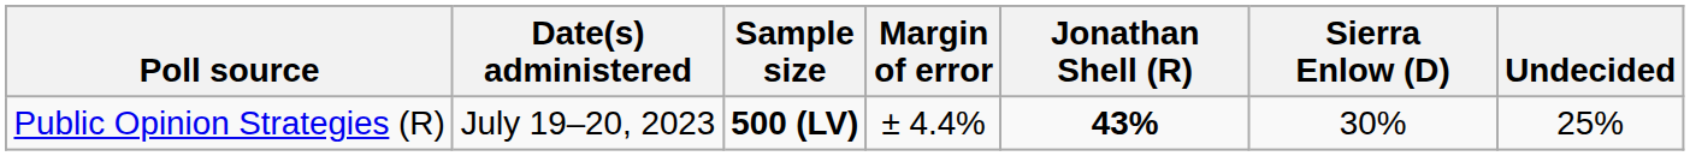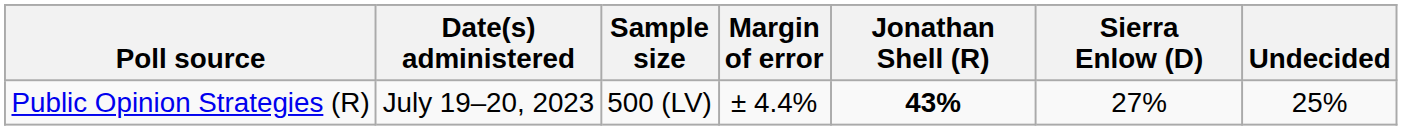Public Opinion Strategies (R) | Sample size: bold -> normal
Public Opinion Strategies (R) | Sierra Enlow (D): 30% -> 27%
